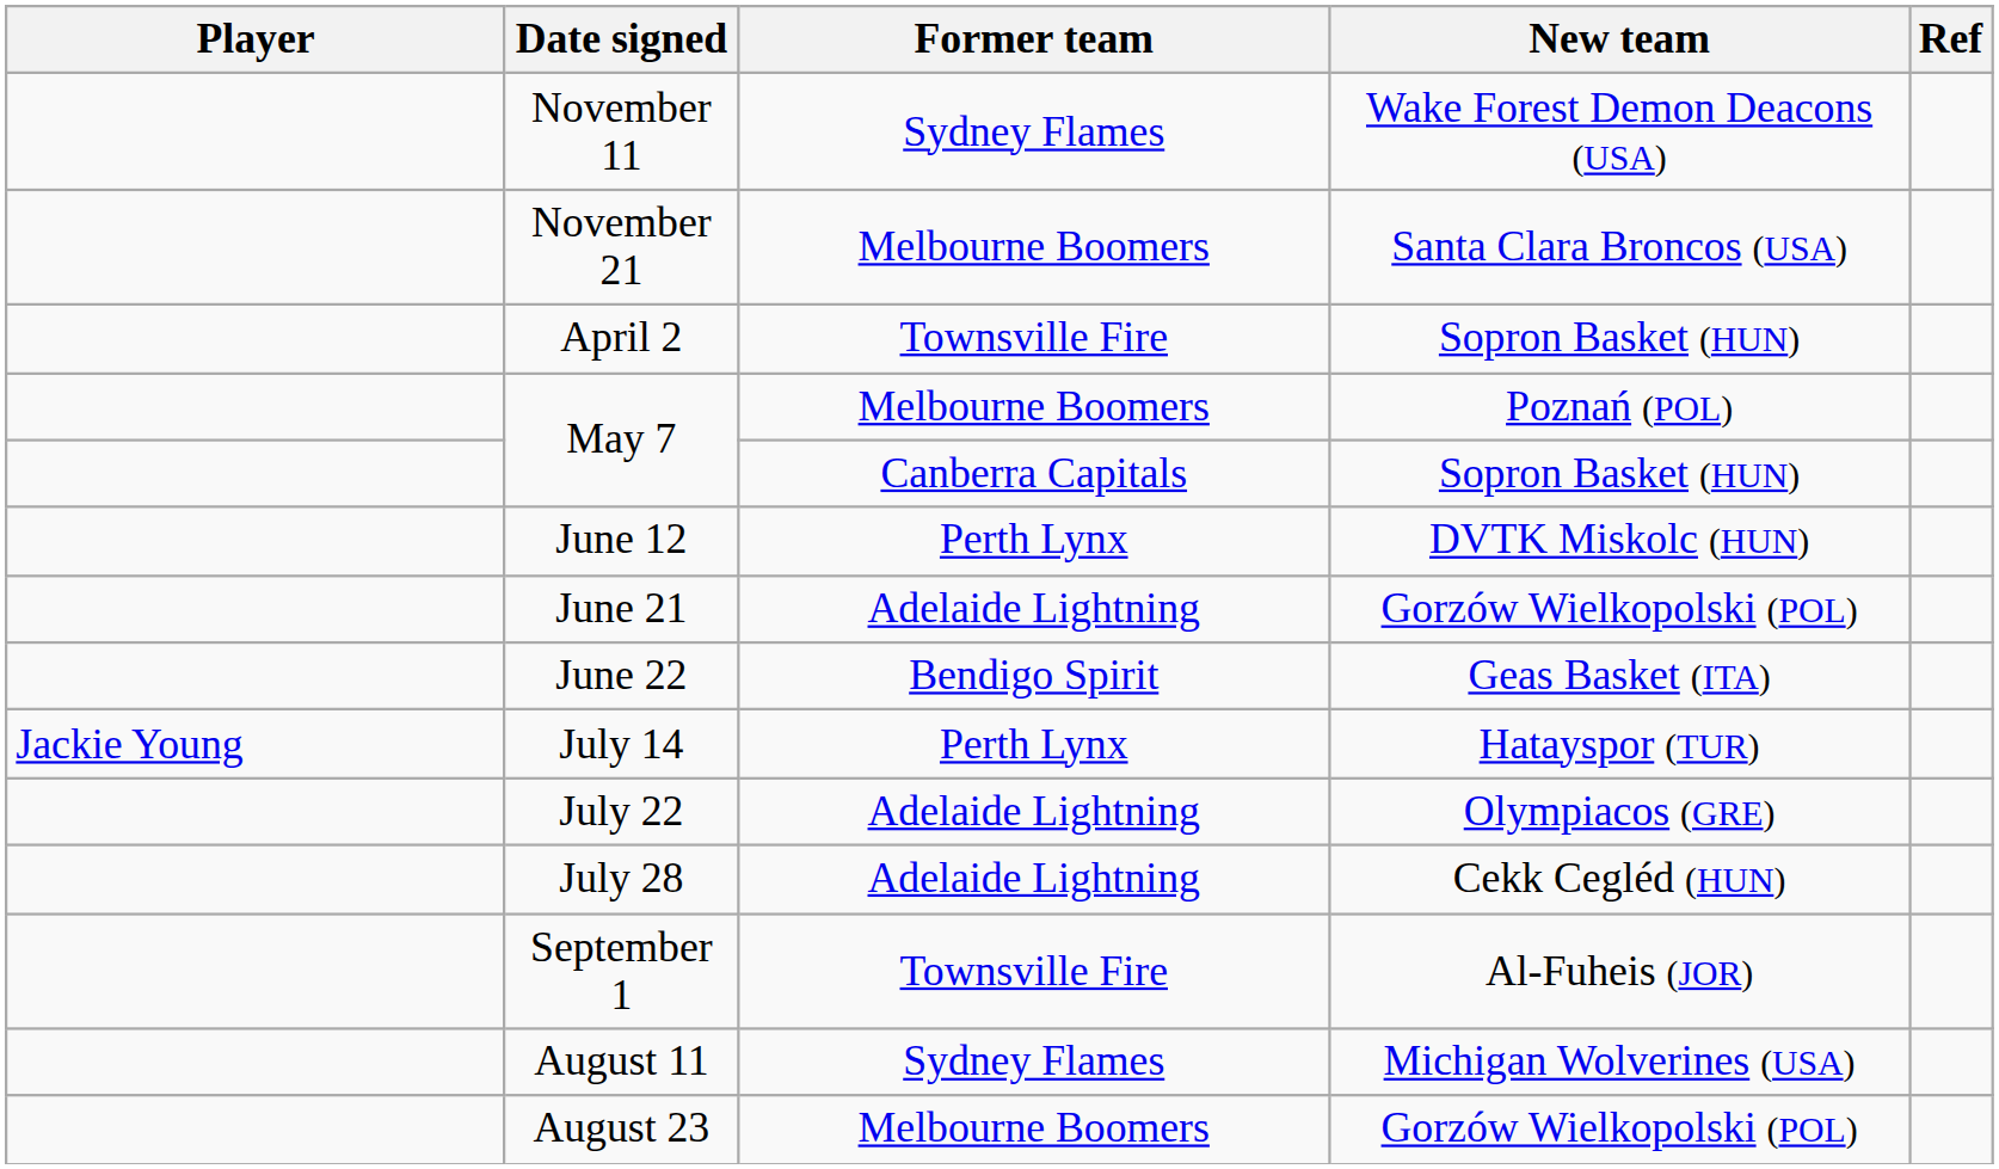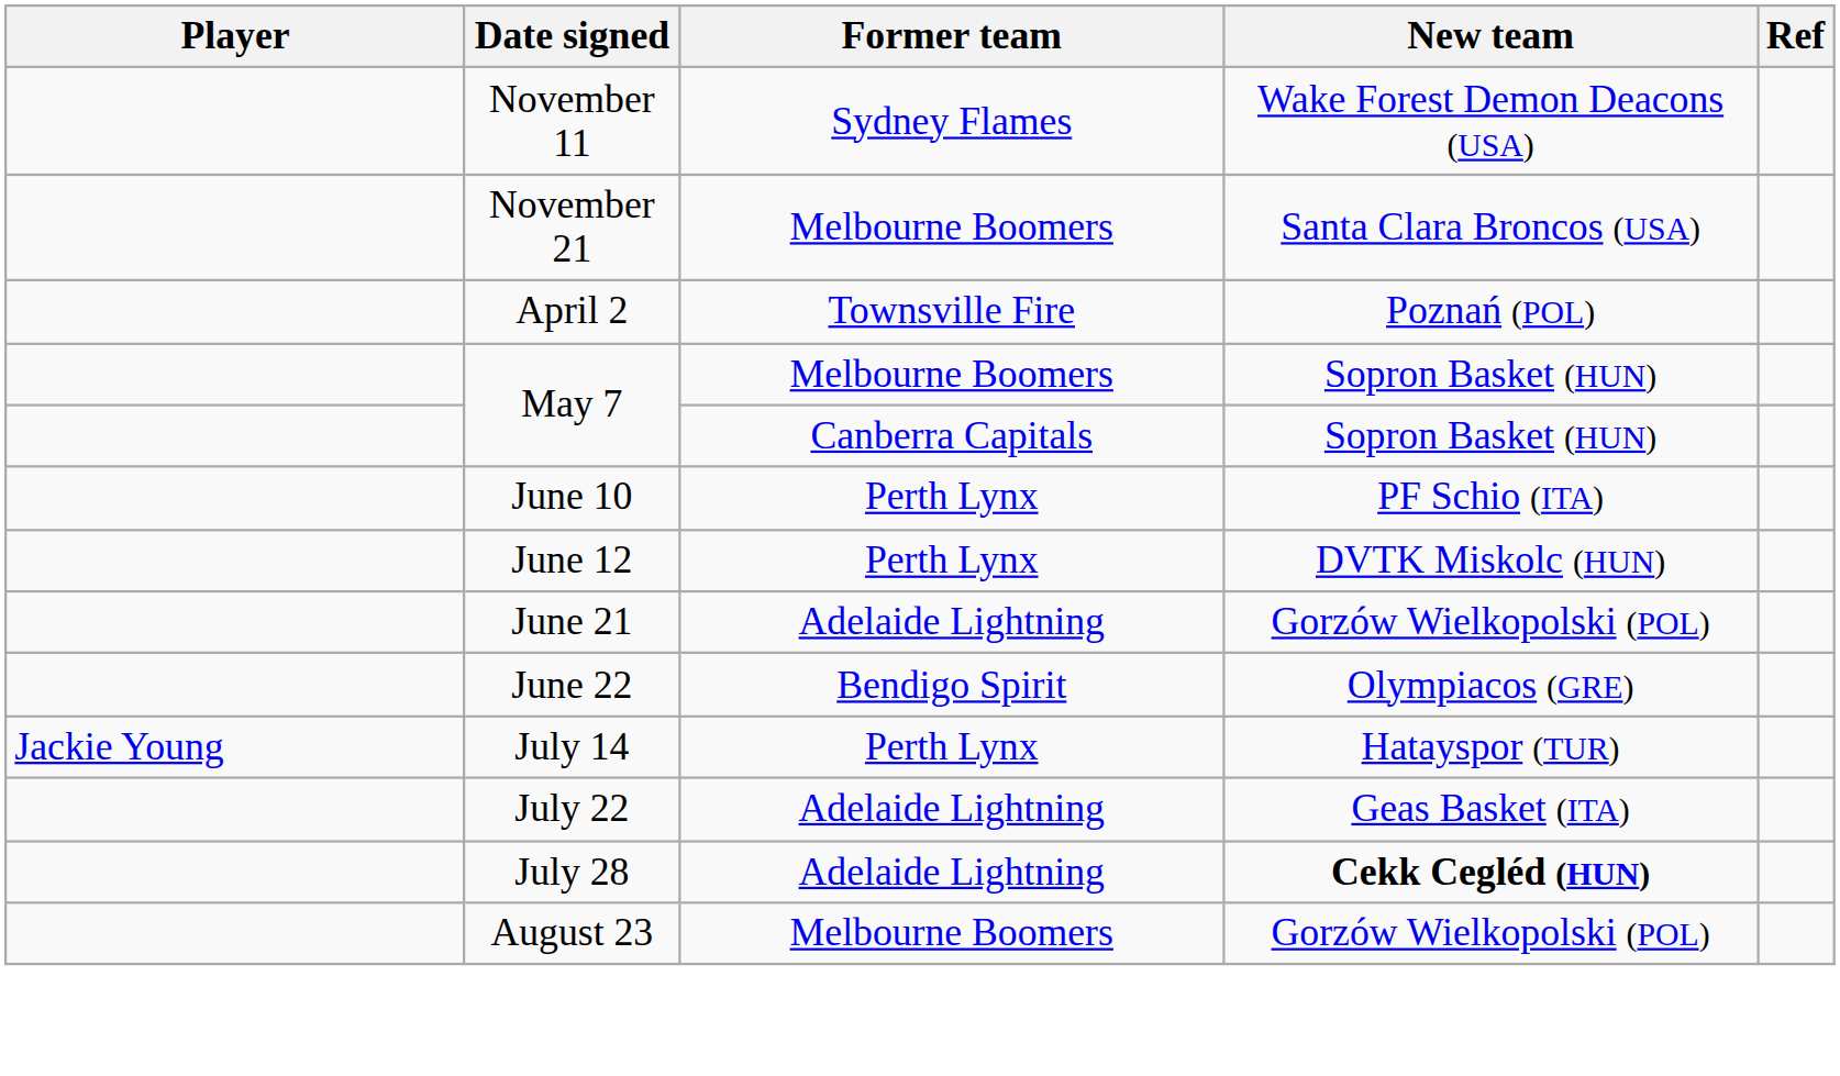April 2 | New team: Sopron Basket (HUN) -> Poznań (POL)
May 7 / Melbourne Boomers | New team: Poznań (POL) -> Sopron Basket (HUN)
+ row: June 10 | Perth Lynx | PF Schio (ITA)
June 22 | New team: Geas Basket (ITA) -> Olympiacos (GRE)
July 22 | New team: Olympiacos (GRE) -> Geas Basket (ITA)
July 28 | New team: normal -> bold
- row: September 1 | Townsville Fire | Al-Fuheis (JOR)
- row: August 11 | Sydney Flames | Michigan Wolverines (USA)
